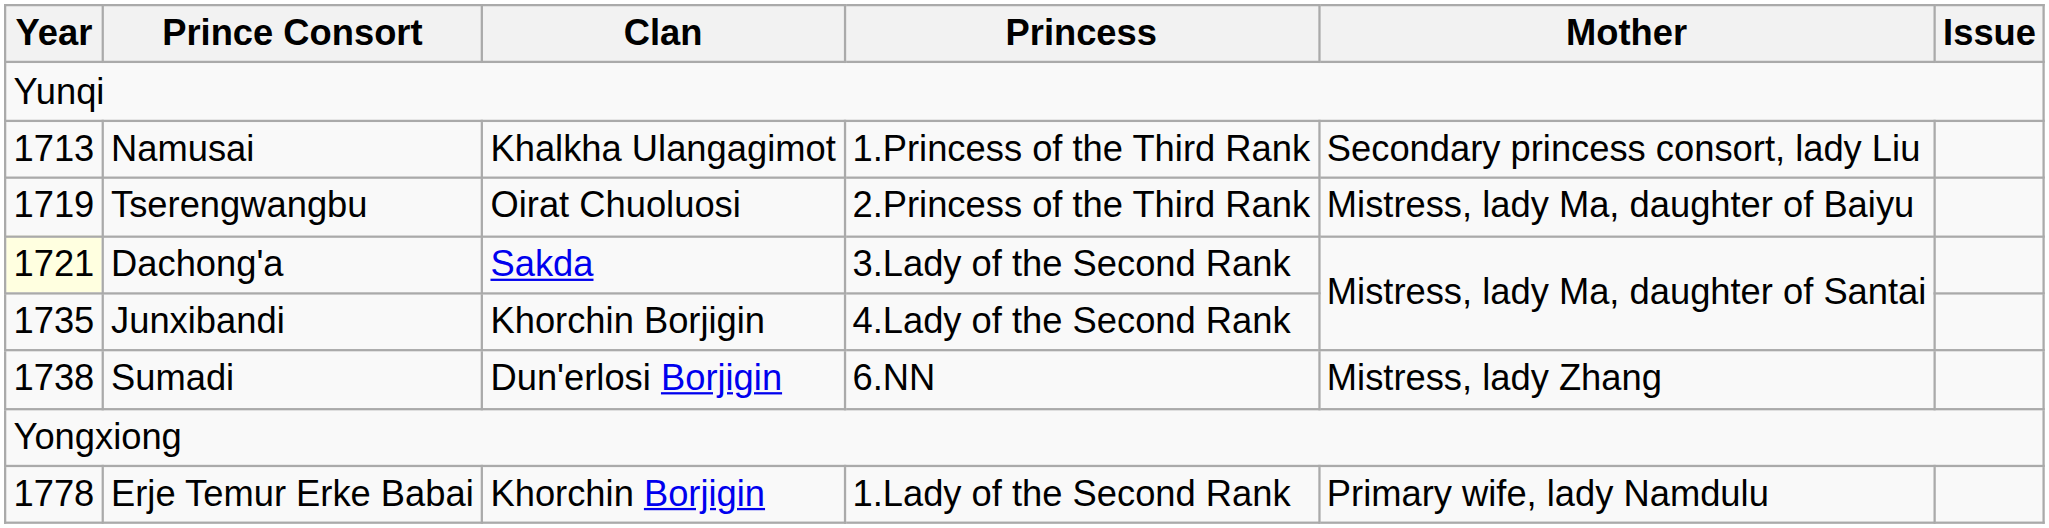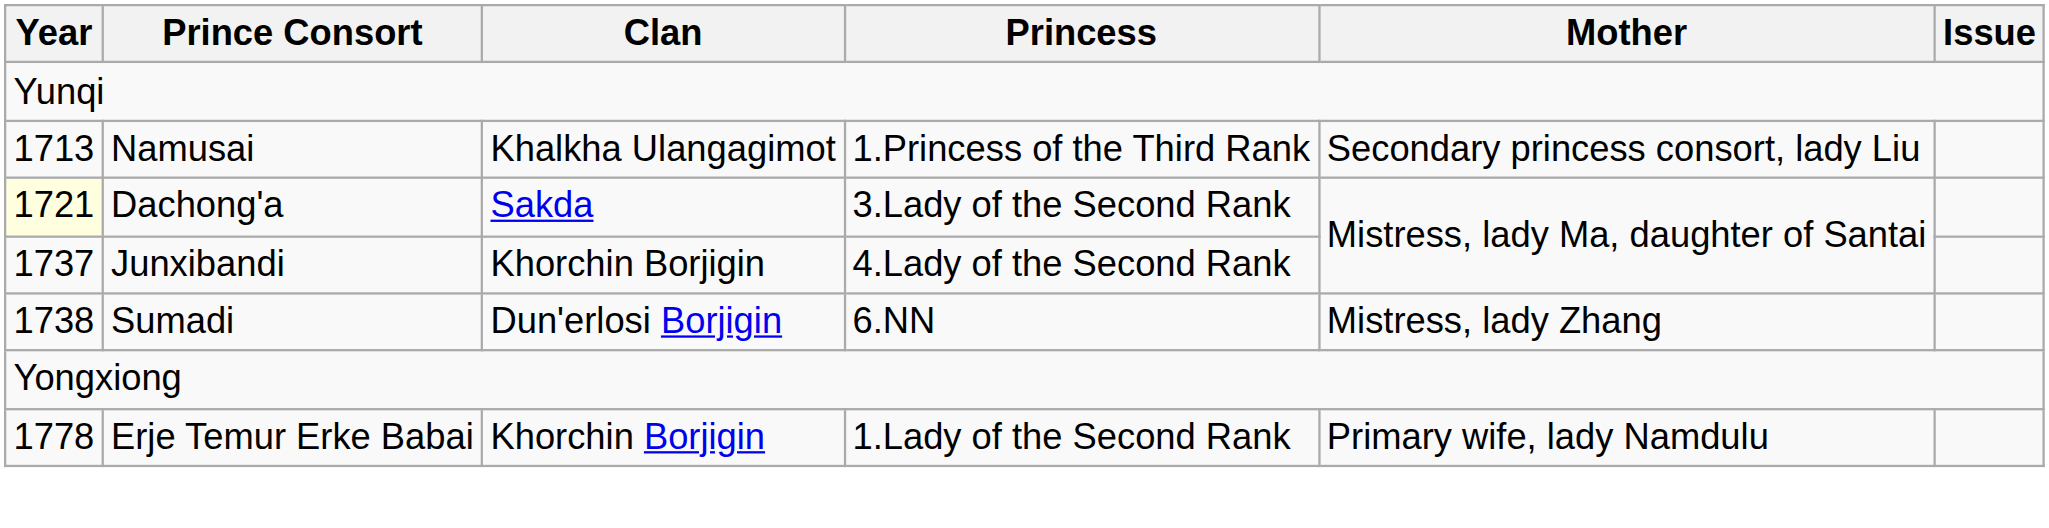- row: 1719 | Tserengwangbu | Oirat Chuoluosi | 2.Princess of the Third Rank | Mistress, lady Ma, daughter of Baiyu
Junxibandi | Year: 1735 -> 1737
